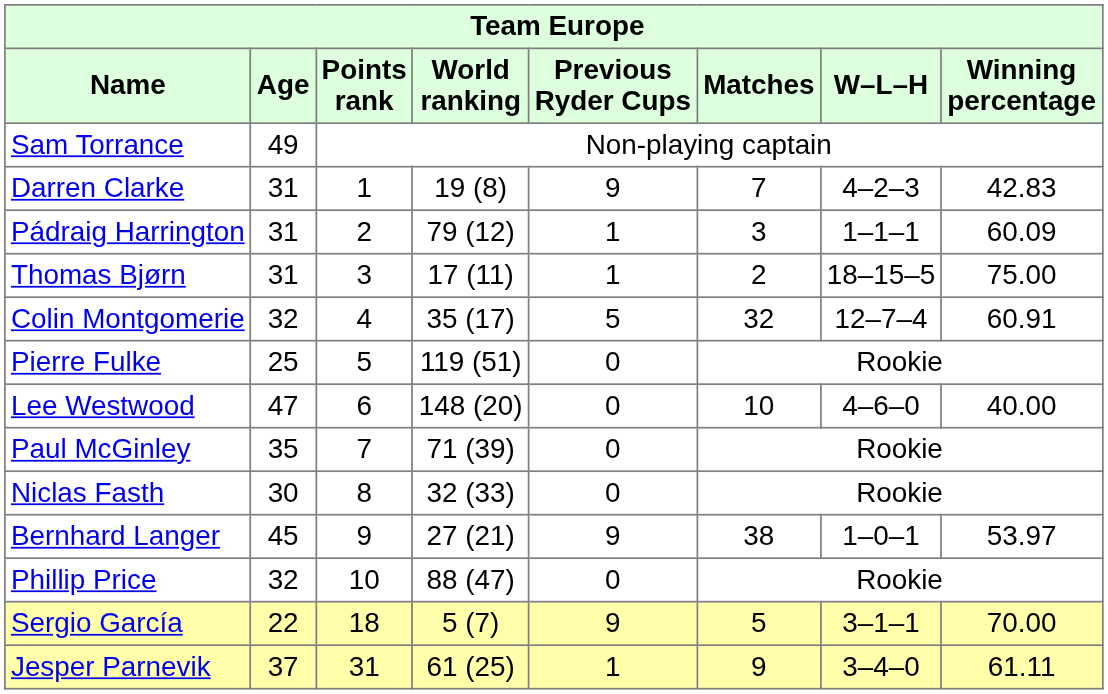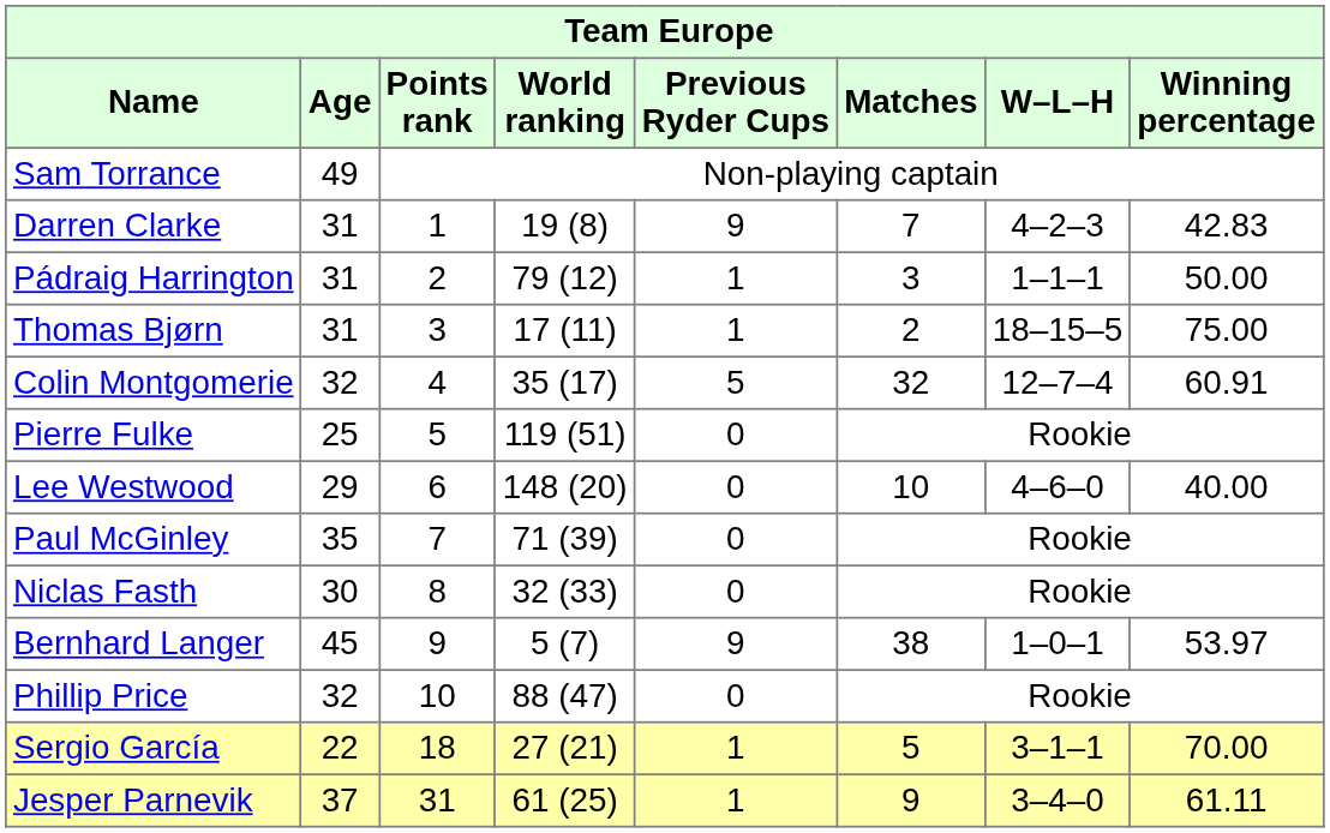Pádraig Harrington | Winning percentage: 60.09 -> 50.00
Lee Westwood | Age: 47 -> 29
Bernhard Langer | World ranking: 27 (21) -> 5 (7)
Sergio García | World ranking: 5 (7) -> 27 (21)
Sergio García | Previous Ryder Cups: 9 -> 1
